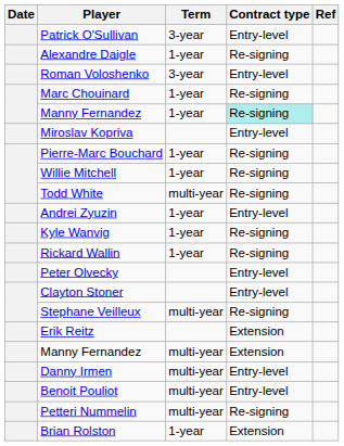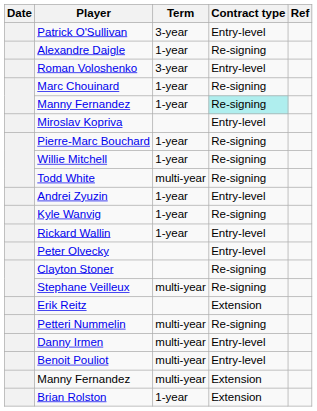Rickard Wallin | Contract type: Re-signing -> Entry-level
Clayton Stoner | Contract type: Entry-level -> Re-signing
rows swapped: Manny Fernandez / multi-year <-> Petteri Nummelin
